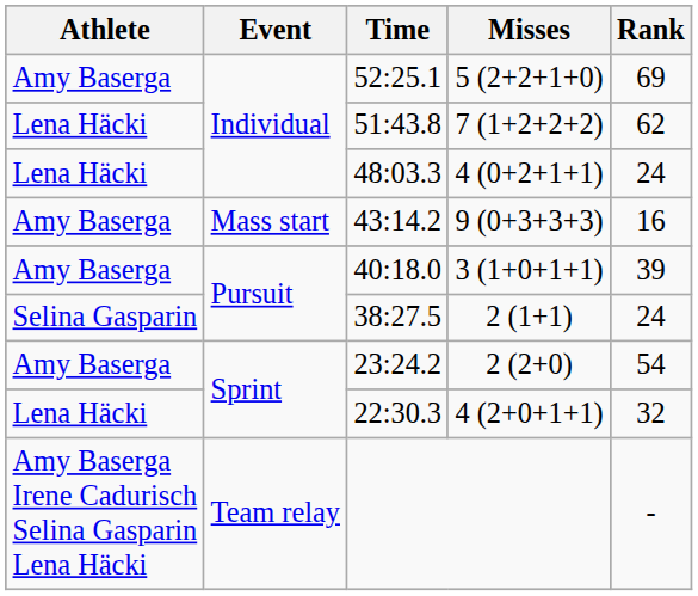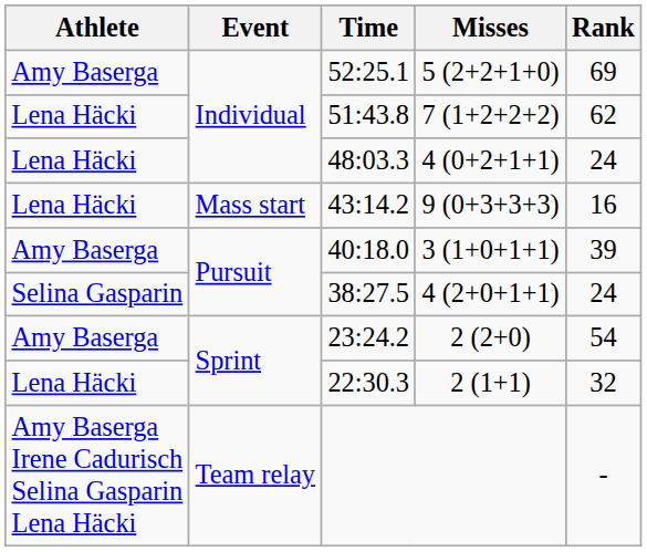43:14.2 | Athlete: Amy Baserga -> Lena Häcki
38:27.5 | Misses: 2 (1+1) -> 4 (2+0+1+1)
22:30.3 | Misses: 4 (2+0+1+1) -> 2 (1+1)
